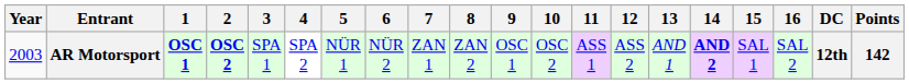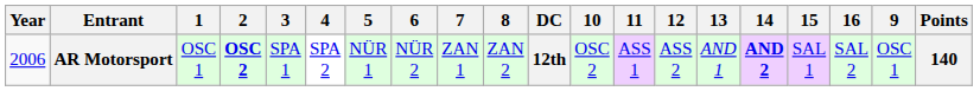columns swapped: 9 <-> DC
AR Motorsport | Year: 2003 -> 2006
AR Motorsport | 1: bold -> normal
AR Motorsport | Points: 142 -> 140
